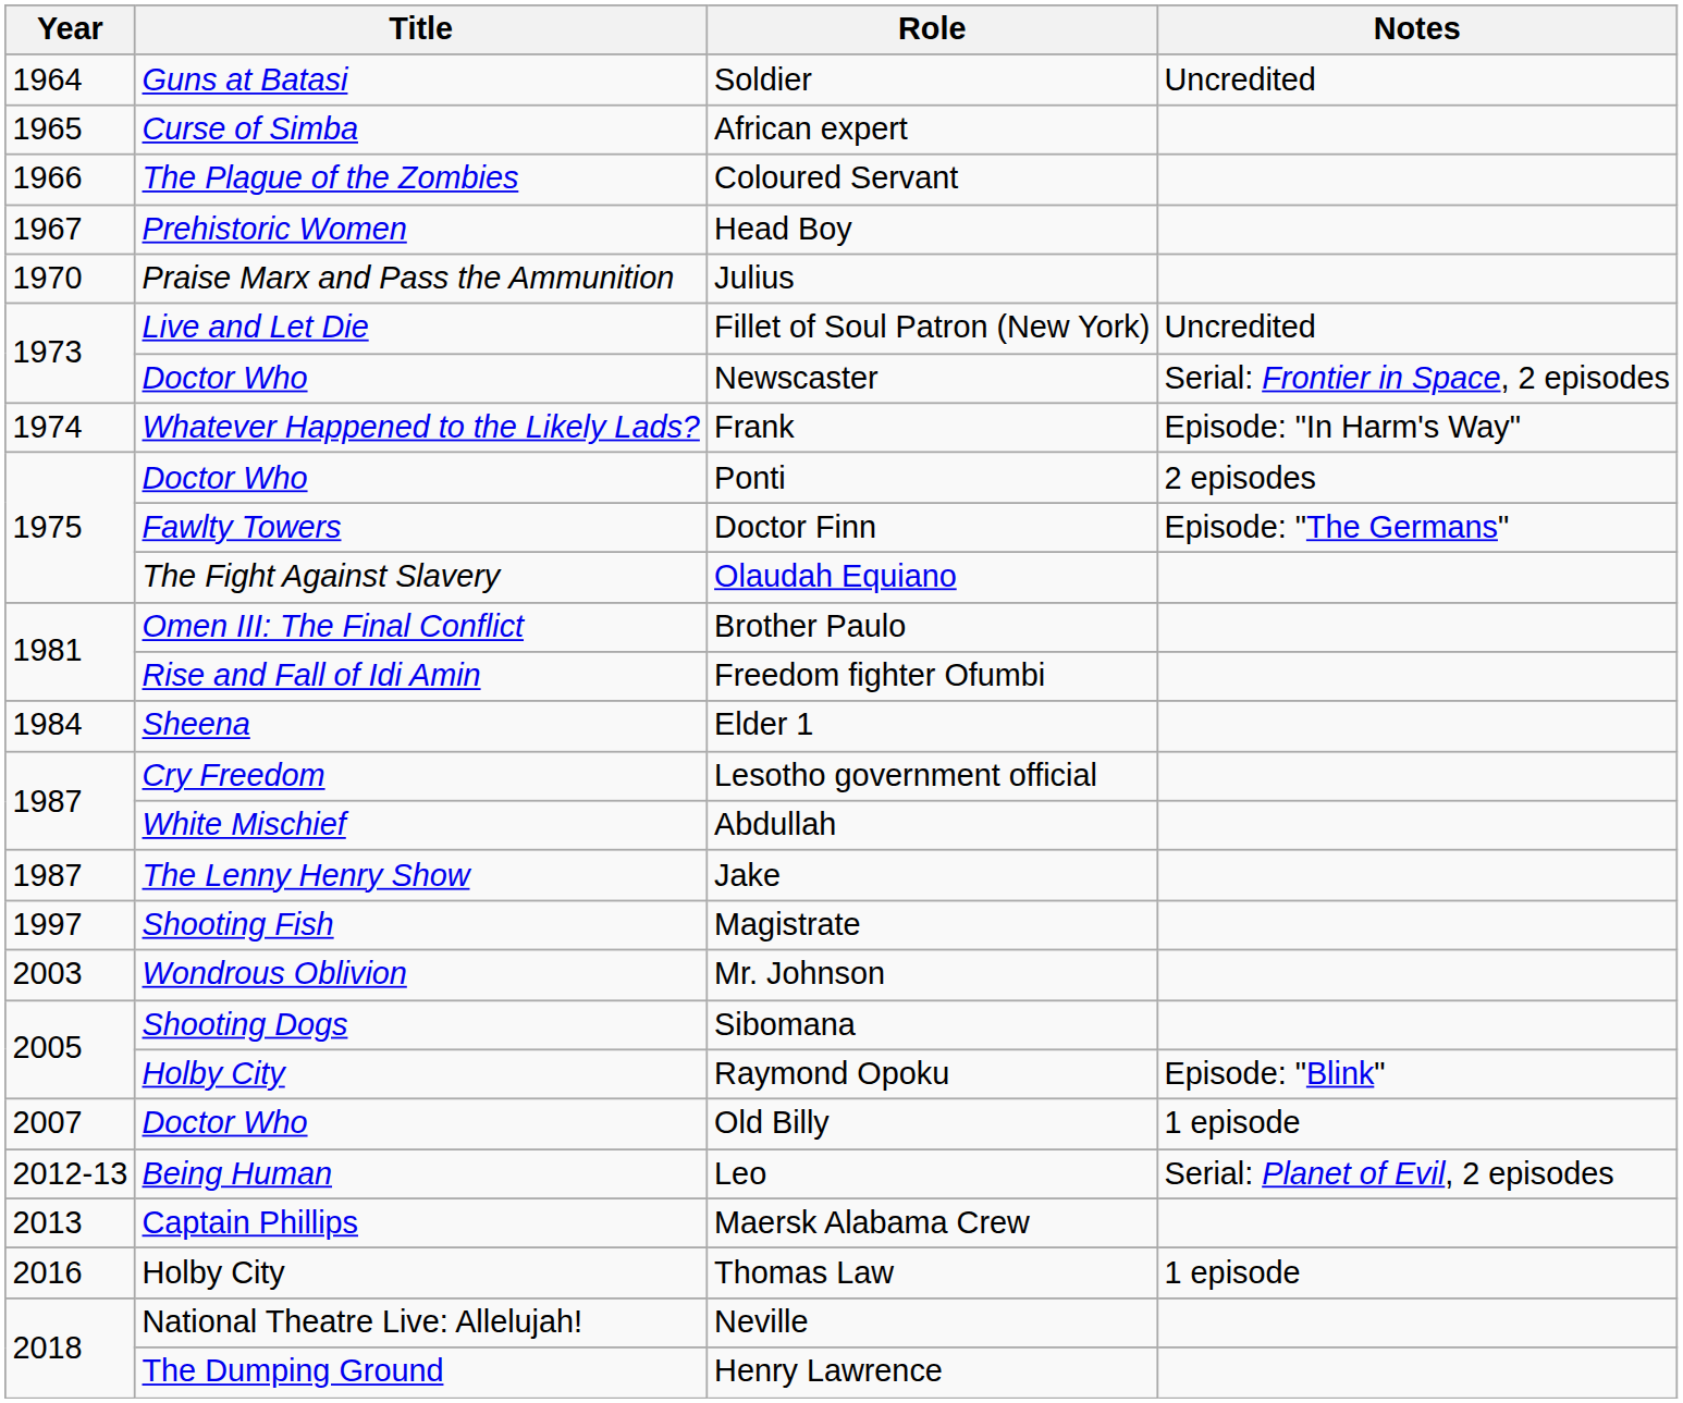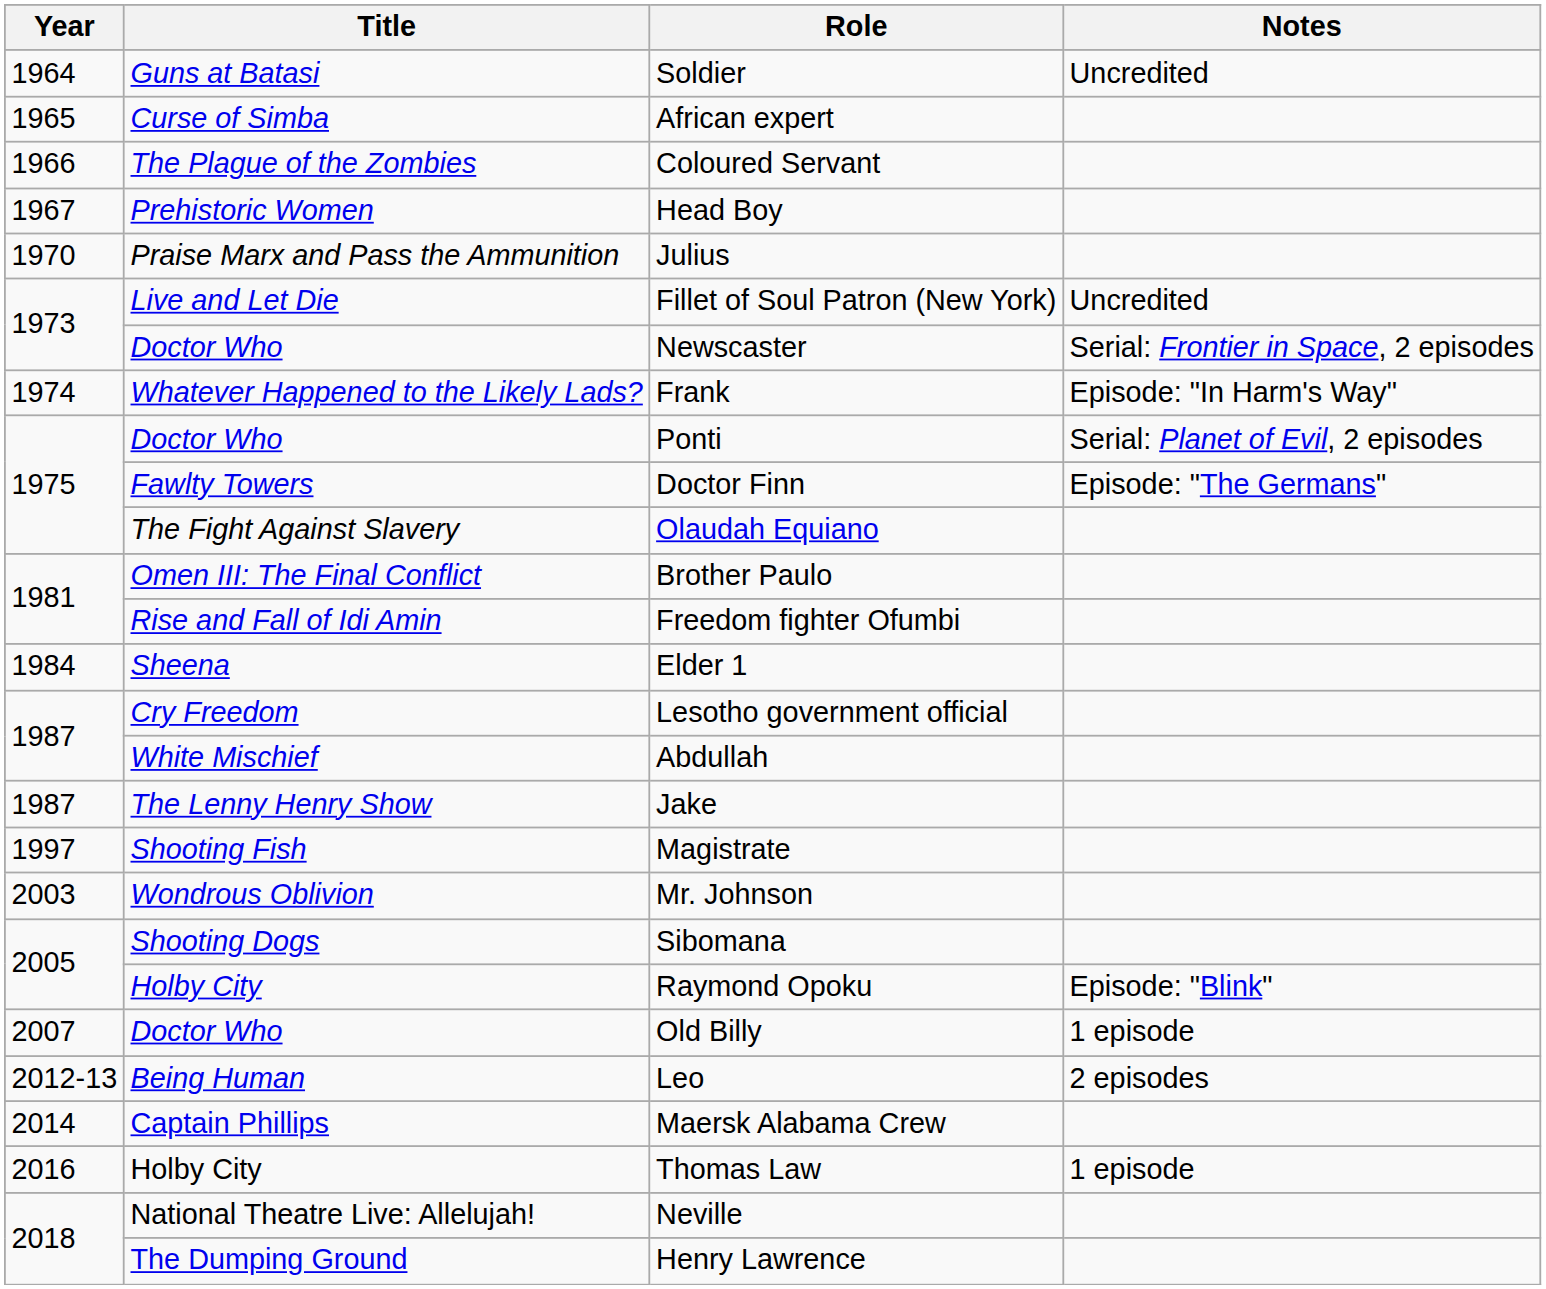Ponti | Notes: 2 episodes -> Serial: Planet of Evil, 2 episodes
Leo | Notes: Serial: Planet of Evil, 2 episodes -> 2 episodes
Maersk Alabama Crew | Year: 2013 -> 2014
